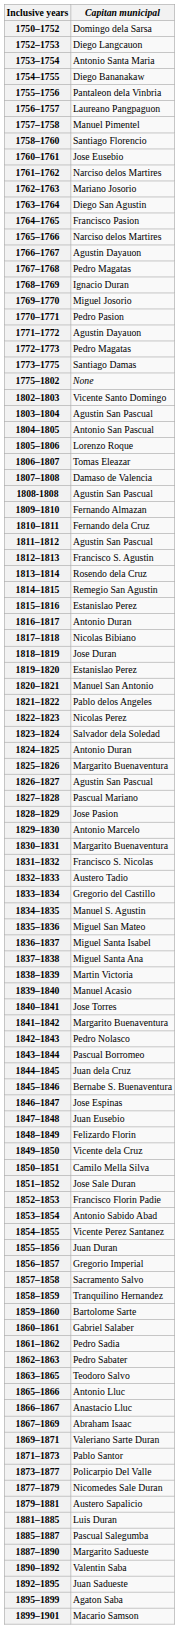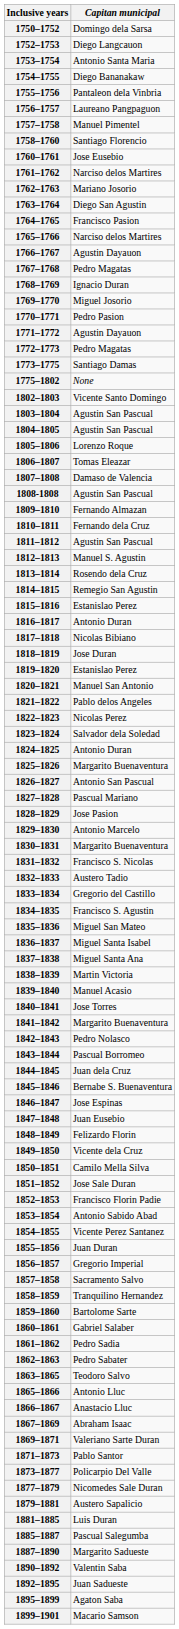1804–1805 | Capitan municipal: Antonio San Pascual -> Agustin San Pascual
1812–1813 | Capitan municipal: Francisco S. Agustin -> Manuel S. Agustin
1826–1827 | Capitan municipal: Agustin San Pascual -> Antonio San Pascual
1834–1835 | Capitan municipal: Manuel S. Agustin -> Francisco S. Agustin
